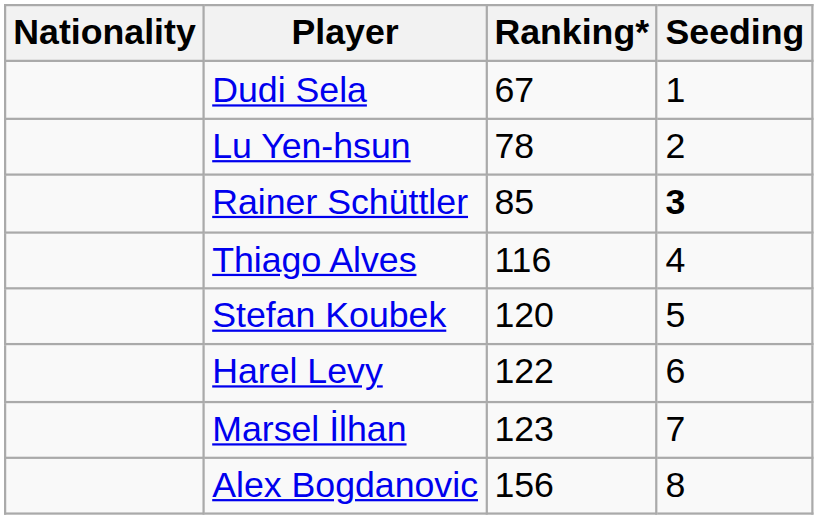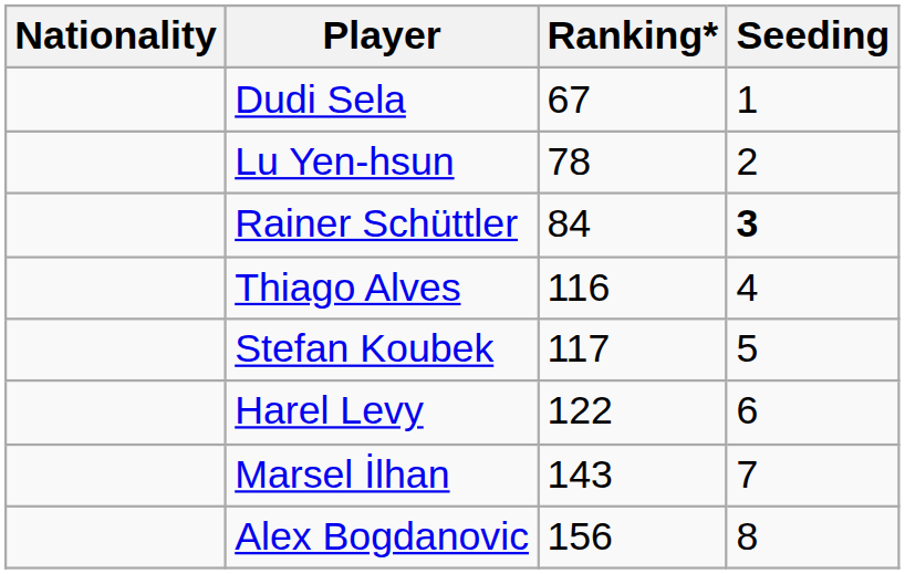Rainer Schüttler | Ranking*: 85 -> 84
Stefan Koubek | Ranking*: 120 -> 117
Marsel İlhan | Ranking*: 123 -> 143
